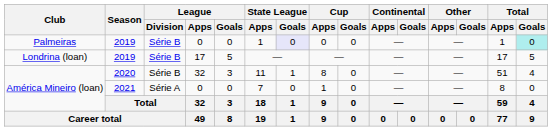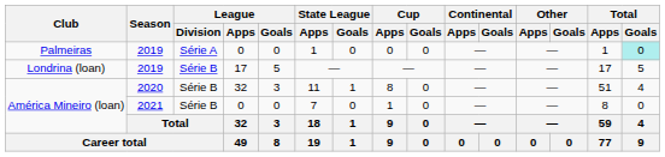Palmeiras | League / Division: Série B -> Série A
Palmeiras | State League / Goals: lavender background -> no background
América Mineiro (loan) / 2021 | League / Division: Série A -> Série B
